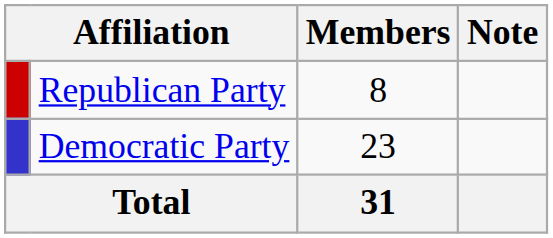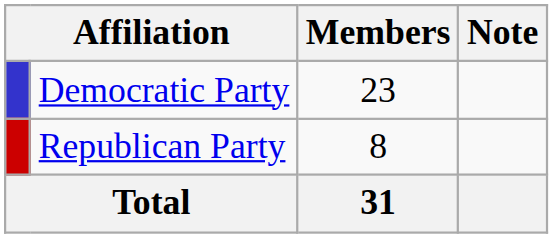rows swapped: Democratic Party <-> Republican Party
